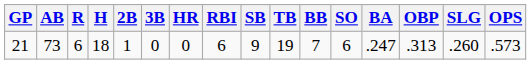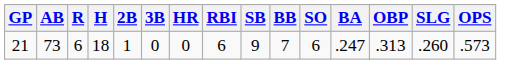- column: TB | 19
